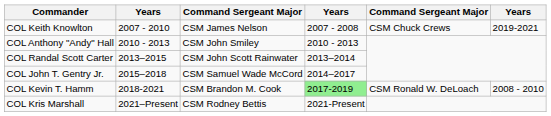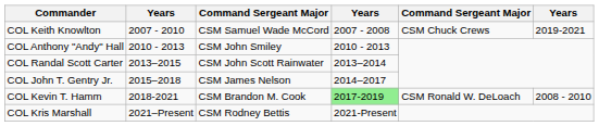COL Keith Knowlton | column 3: CSM James Nelson -> CSM Samuel Wade McCord
COL John T. Gentry Jr. | column 3: CSM Samuel Wade McCord -> CSM James Nelson
